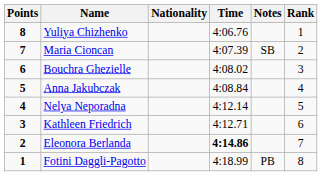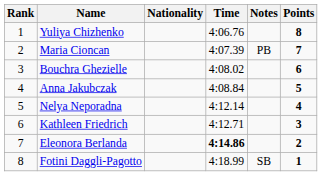columns swapped: Rank <-> Points
Maria Cioncan | Notes: SB -> PB
Fotini Daggli-Pagotto | Notes: PB -> SB
